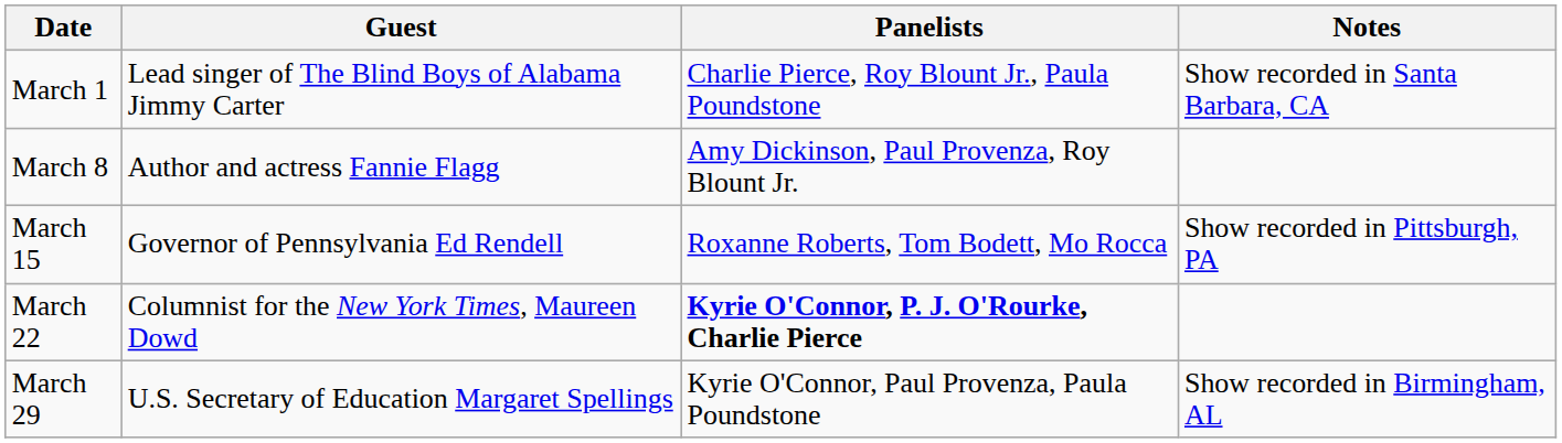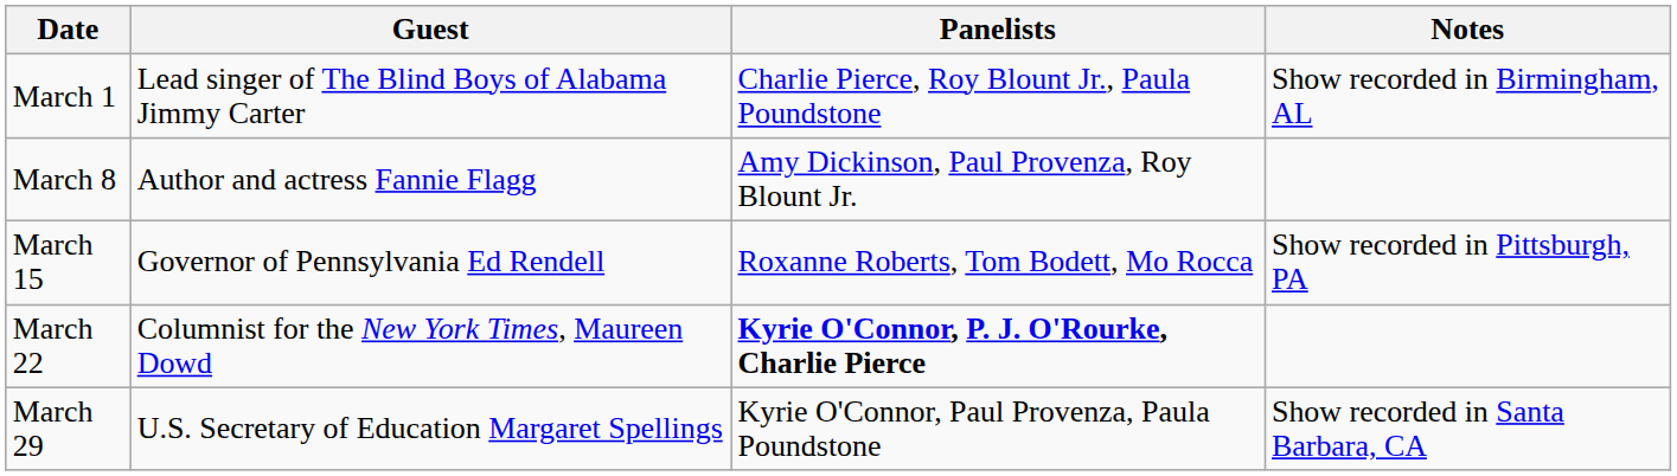March 1 | Notes: Show recorded in Santa Barbara, CA -> Show recorded in Birmingham, AL
March 29 | Notes: Show recorded in Birmingham, AL -> Show recorded in Santa Barbara, CA
